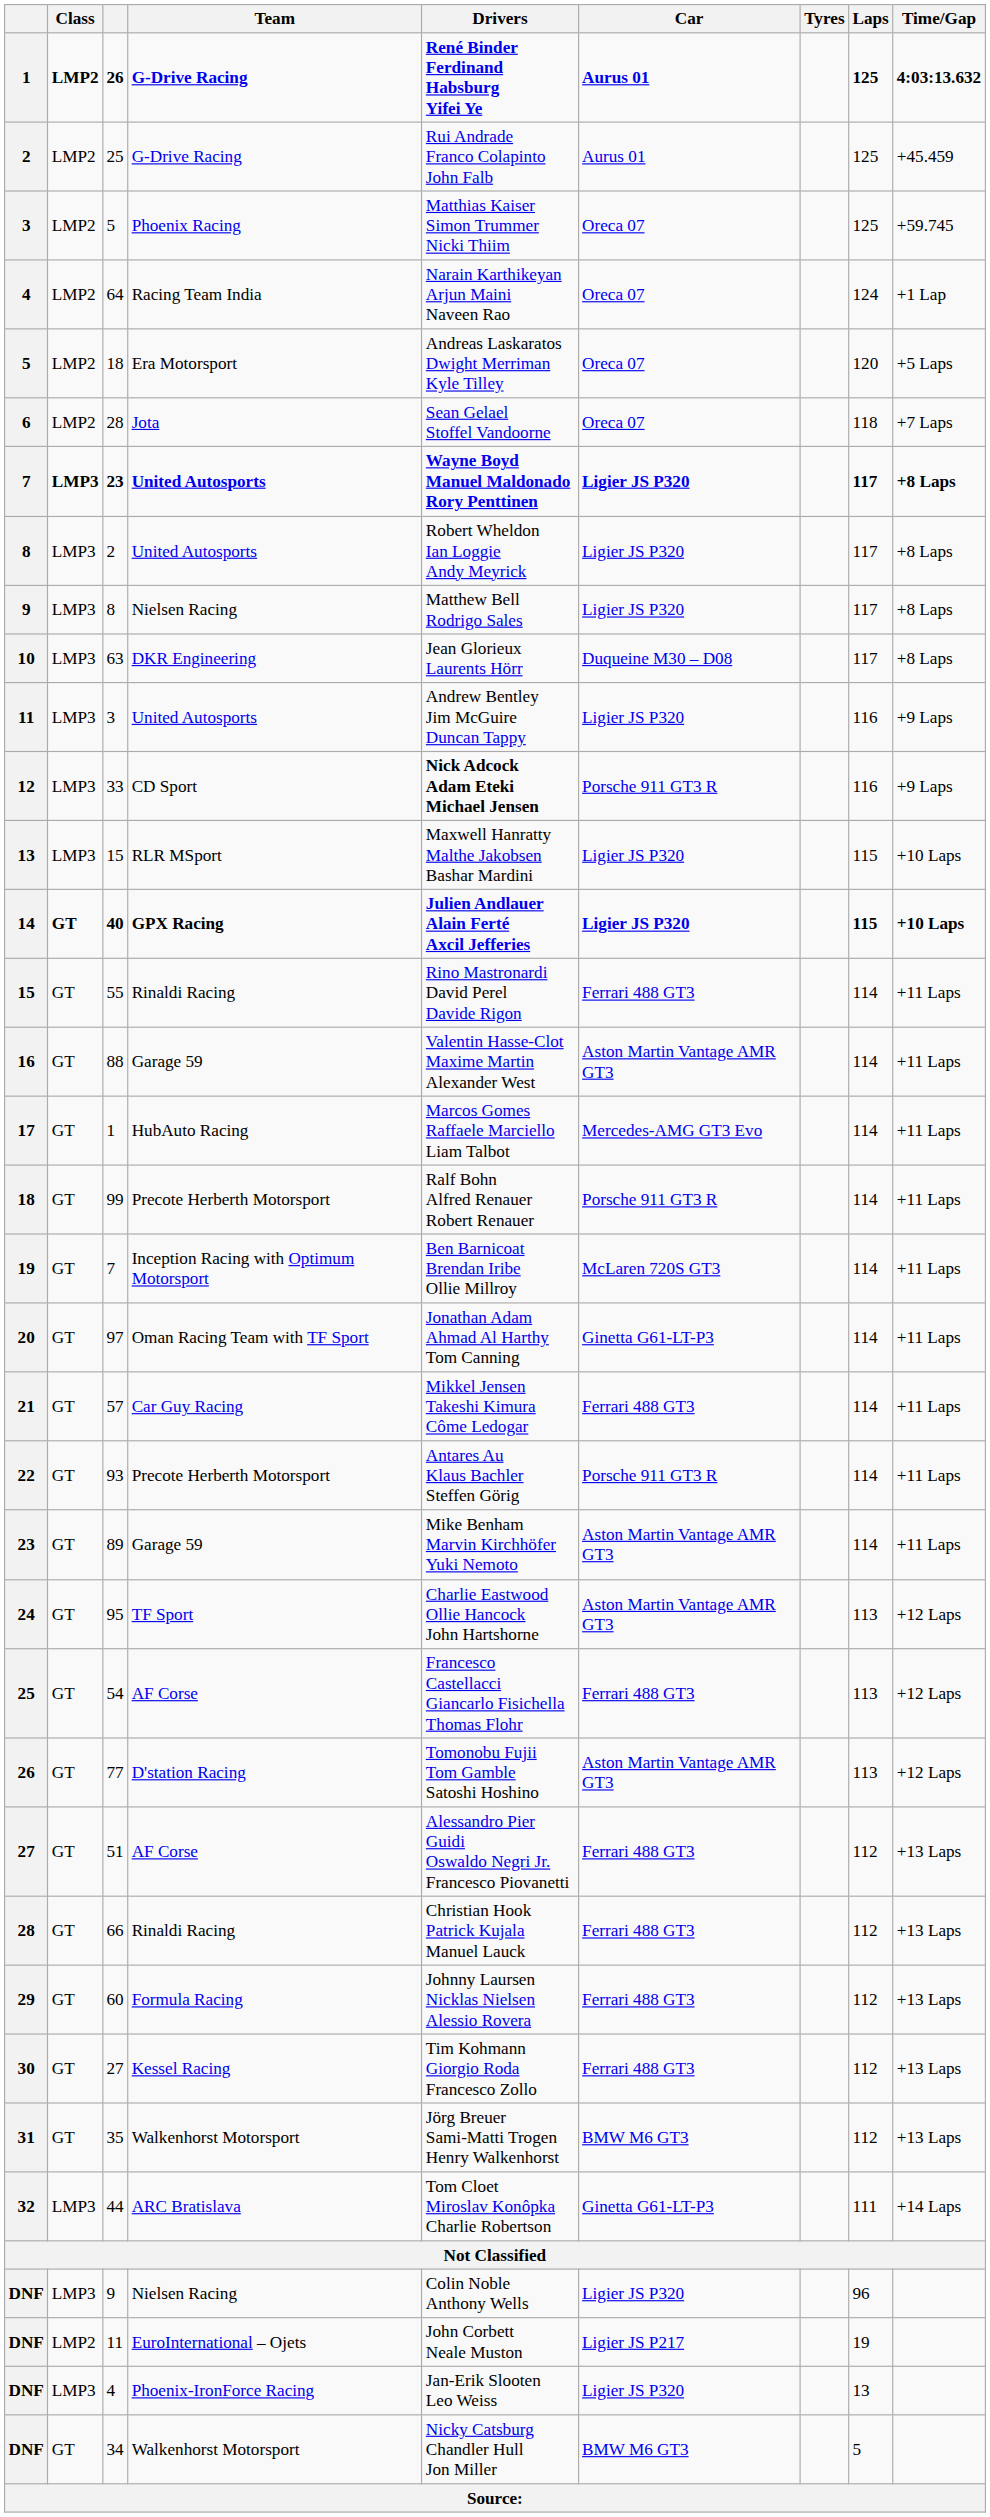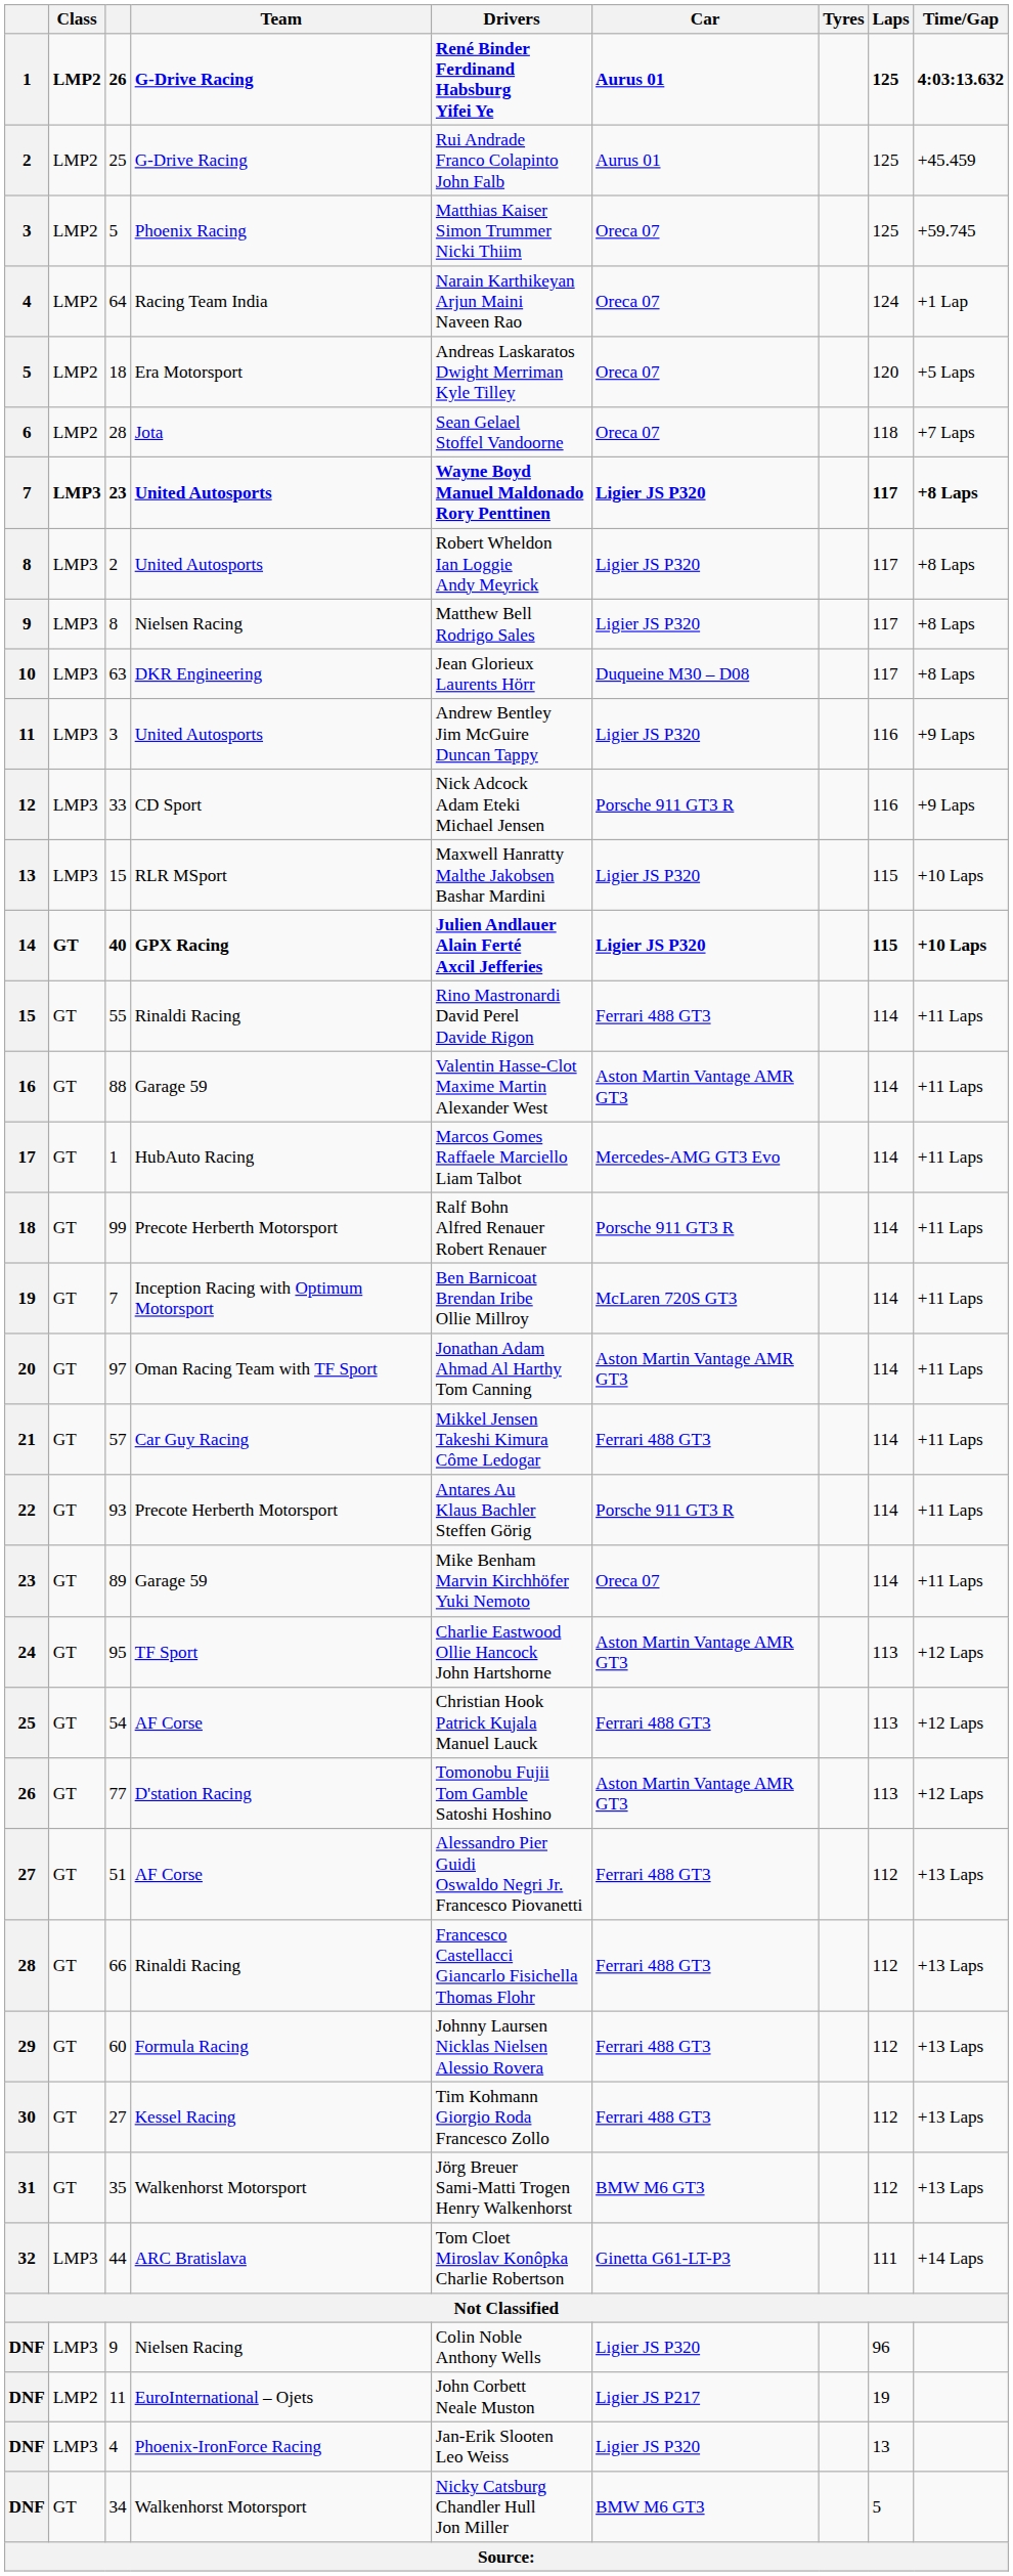33 | Drivers: bold -> normal
97 | Car: Ginetta G61-LT-P3 -> Aston Martin Vantage AMR GT3
89 | Car: Aston Martin Vantage AMR GT3 -> Oreca 07
54 | Drivers: Francesco Castellacci Giancarlo Fisichella Thomas Flohr -> Christian Hook Patrick Kujala Manuel Lauck
66 | Drivers: Christian Hook Patrick Kujala Manuel Lauck -> Francesco Castellacci Giancarlo Fisichella Thomas Flohr
